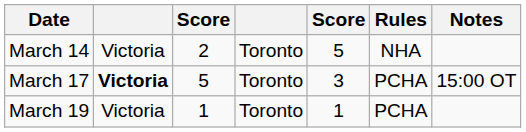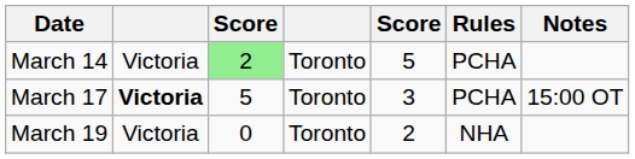March 14 | column 3: no background -> lightgreen background
March 14 | Rules: NHA -> PCHA
March 19 | column 3: 1 -> 0
March 19 | column 5: 1 -> 2
March 19 | Rules: PCHA -> NHA
